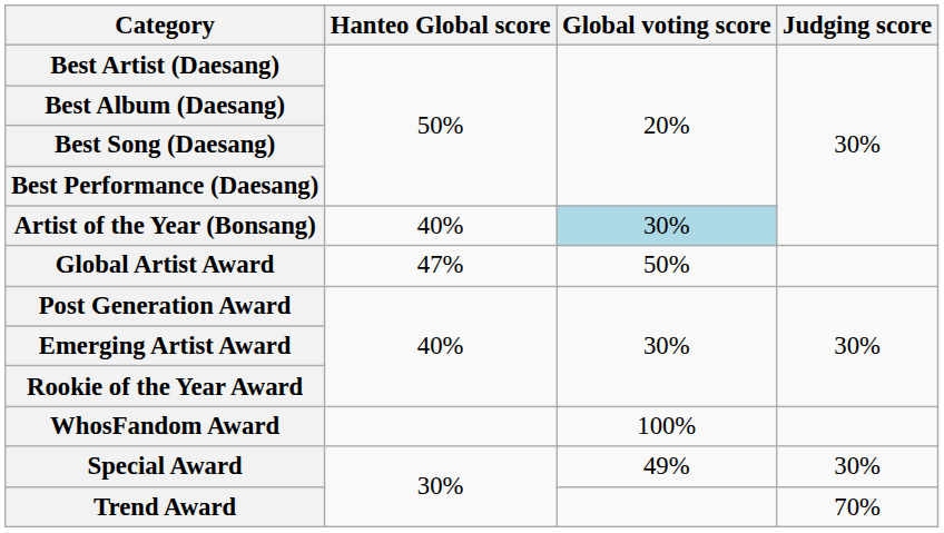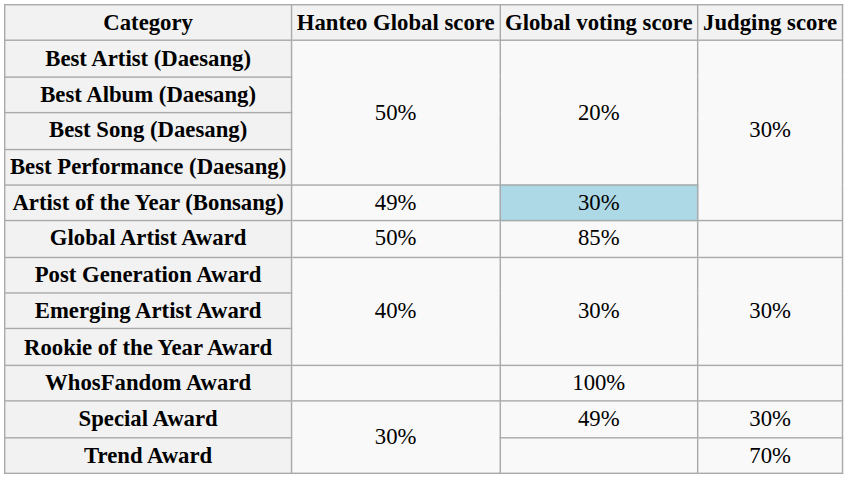Artist of the Year (Bonsang) | Hanteo Global score: 40% -> 49%
Global Artist Award | Hanteo Global score: 47% -> 50%
Global Artist Award | Global voting score: 50% -> 85%
